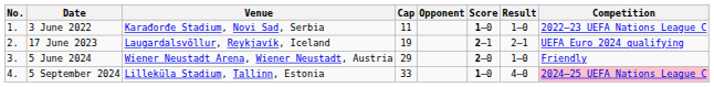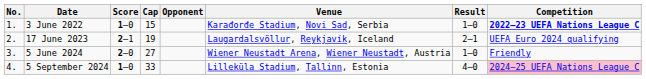columns swapped: Venue <-> Score
3 June 2022 | Cap: 11 -> 15
3 June 2022 | Competition: normal -> bold
5 June 2024 | Cap: 29 -> 27
